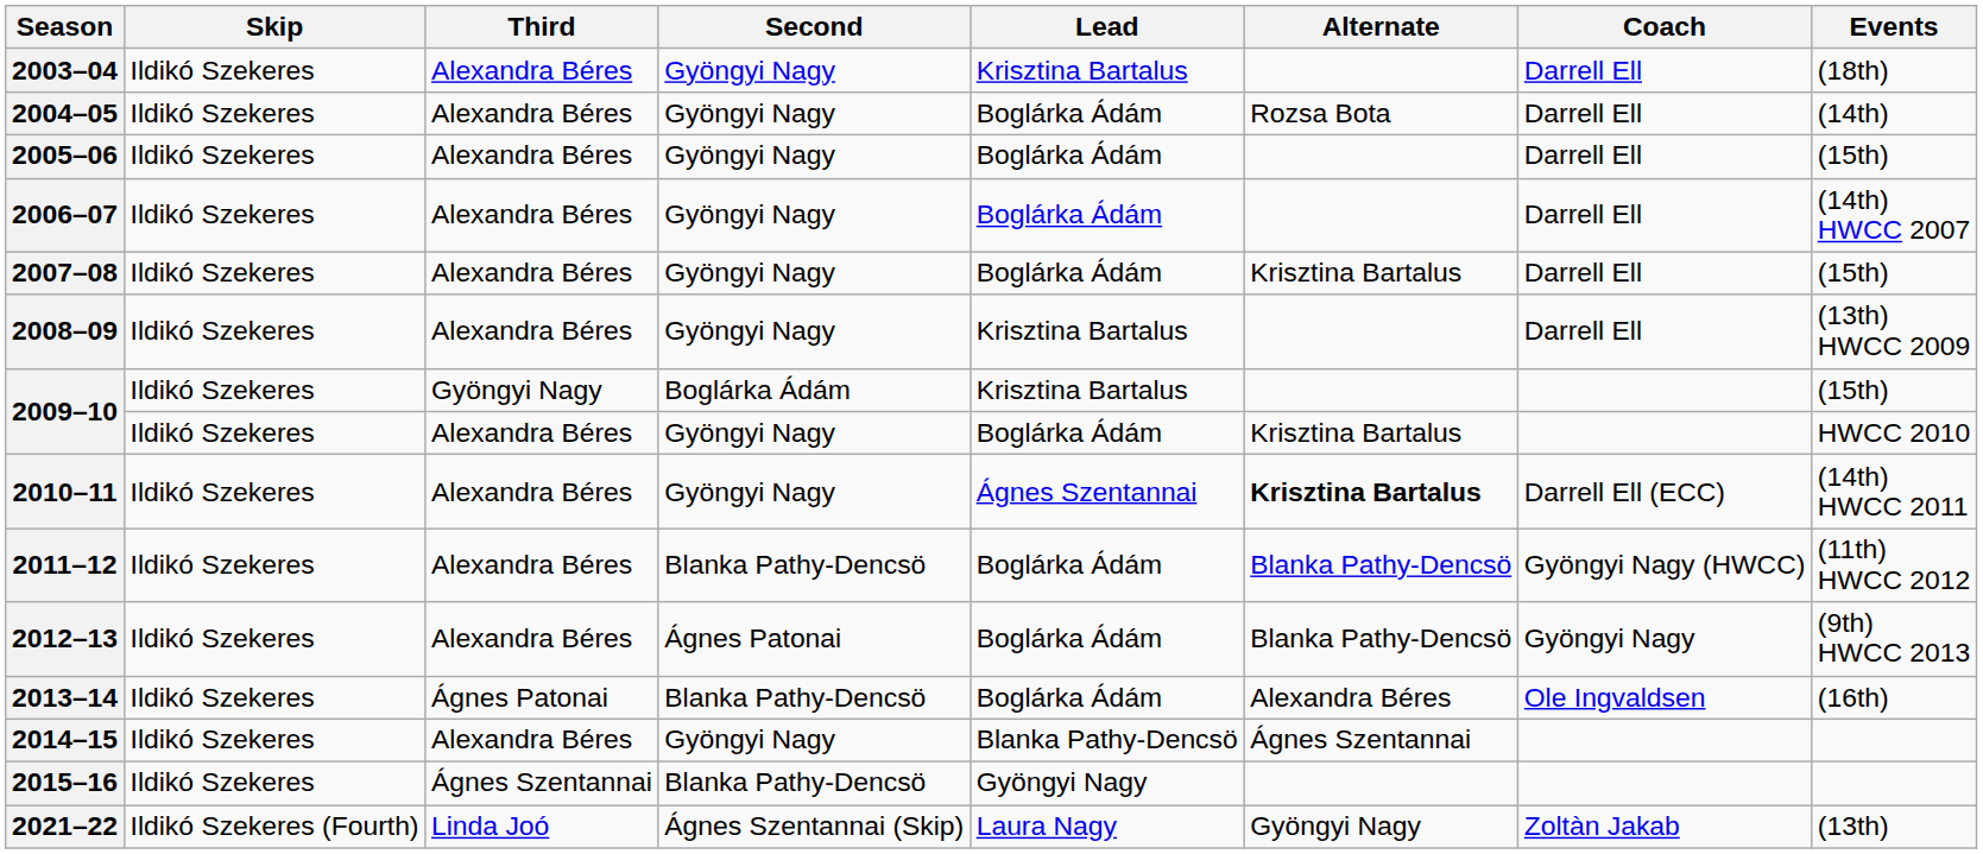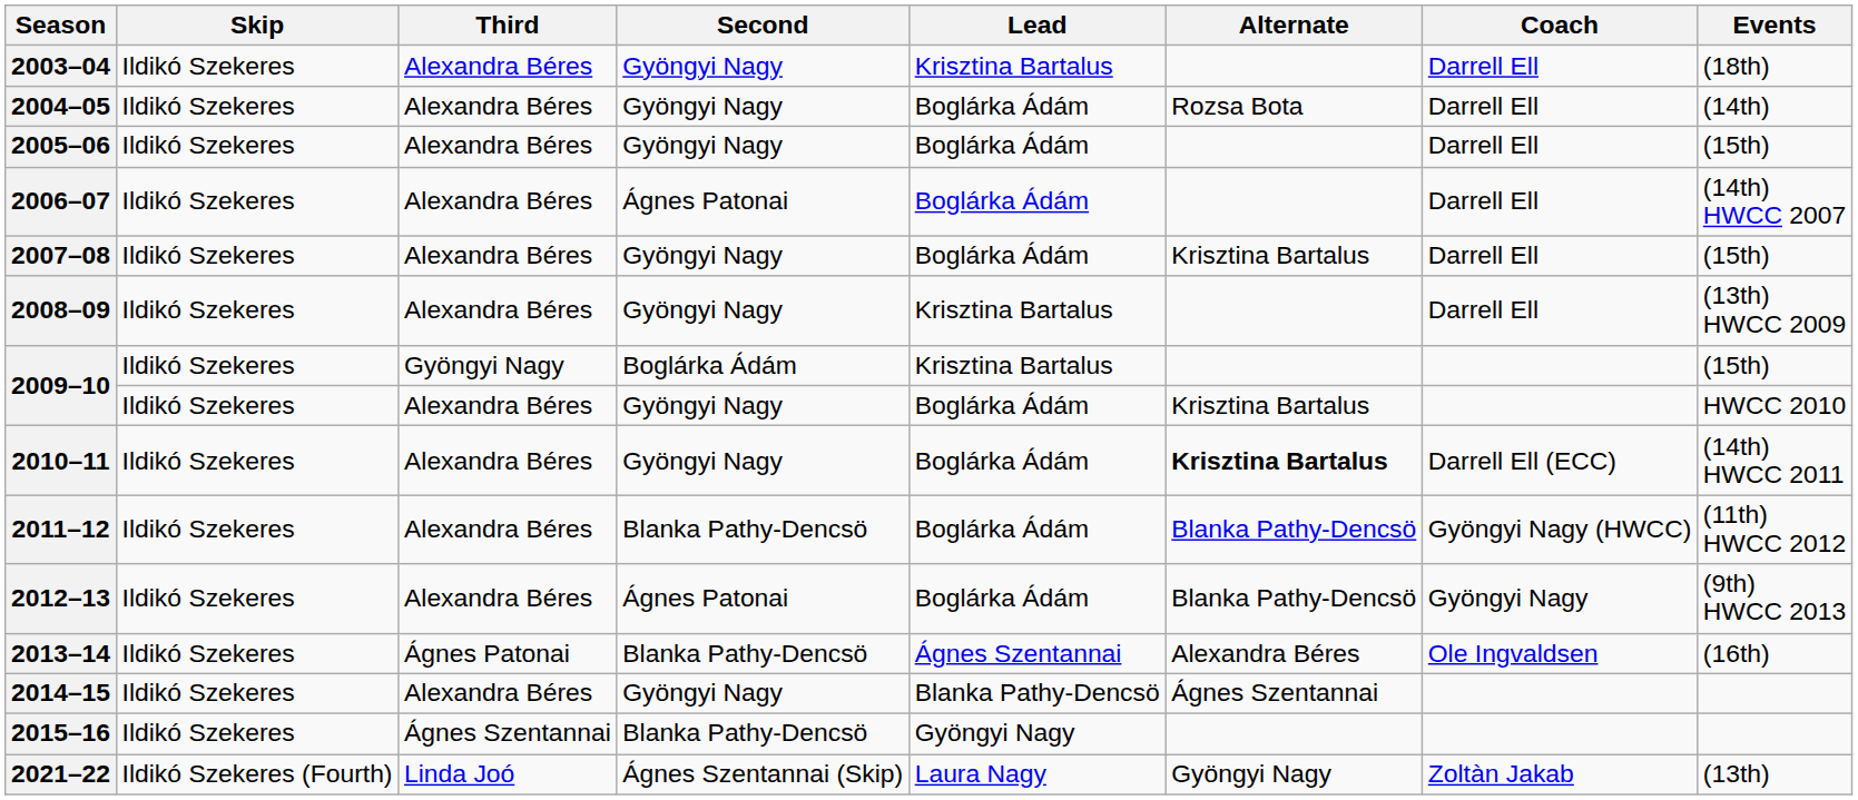2006–07 | Second: Gyöngyi Nagy -> Ágnes Patonai
2010–11 | Lead: Ágnes Szentannai -> Boglárka Ádám
2013–14 | Lead: Boglárka Ádám -> Ágnes Szentannai
